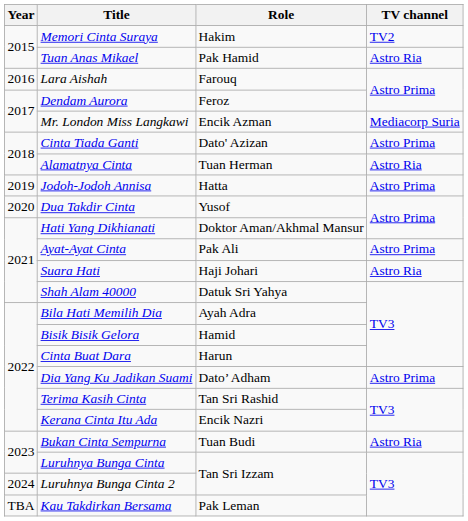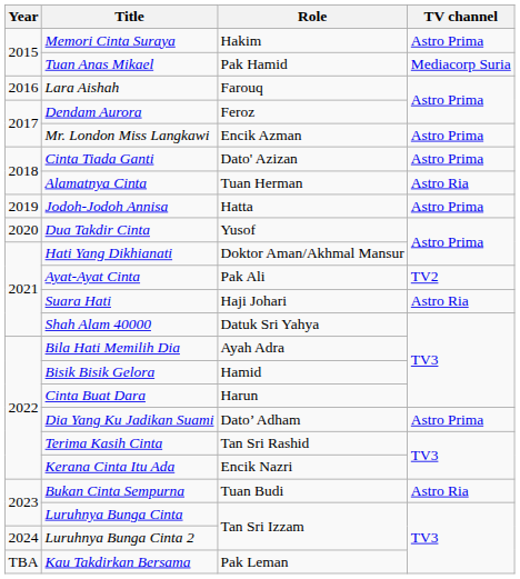Memori Cinta Suraya | TV channel: TV2 -> Astro Prima
Tuan Anas Mikael | TV channel: Astro Ria -> Mediacorp Suria
Mr. London Miss Langkawi | TV channel: Mediacorp Suria -> Astro Prima
Ayat-Ayat Cinta | TV channel: Astro Prima -> TV2
